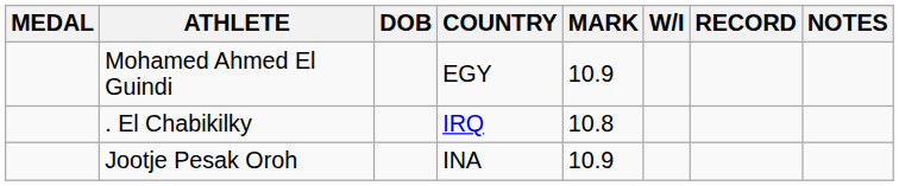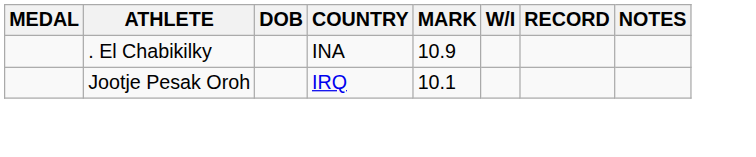- row: Mohamed Ahmed El Guindi | EGY | 10.9
. El Chabikilky | COUNTRY: IRQ -> INA
. El Chabikilky | MARK: 10.8 -> 10.9
Jootje Pesak Oroh | COUNTRY: INA -> IRQ
Jootje Pesak Oroh | MARK: 10.9 -> 10.1
